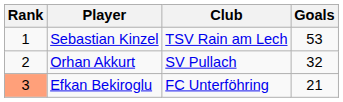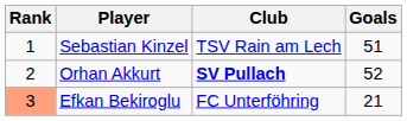Sebastian Kinzel | Goals: 53 -> 51
Orhan Akkurt | Club: normal -> bold
Orhan Akkurt | Goals: 32 -> 52
